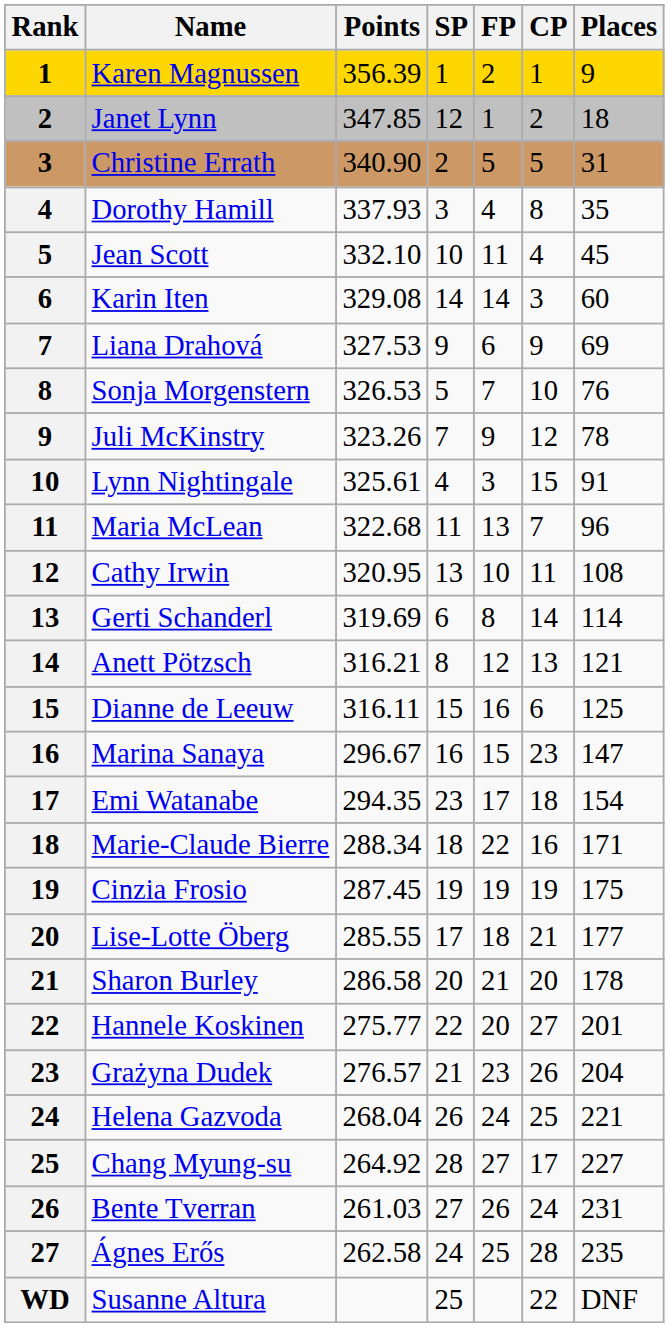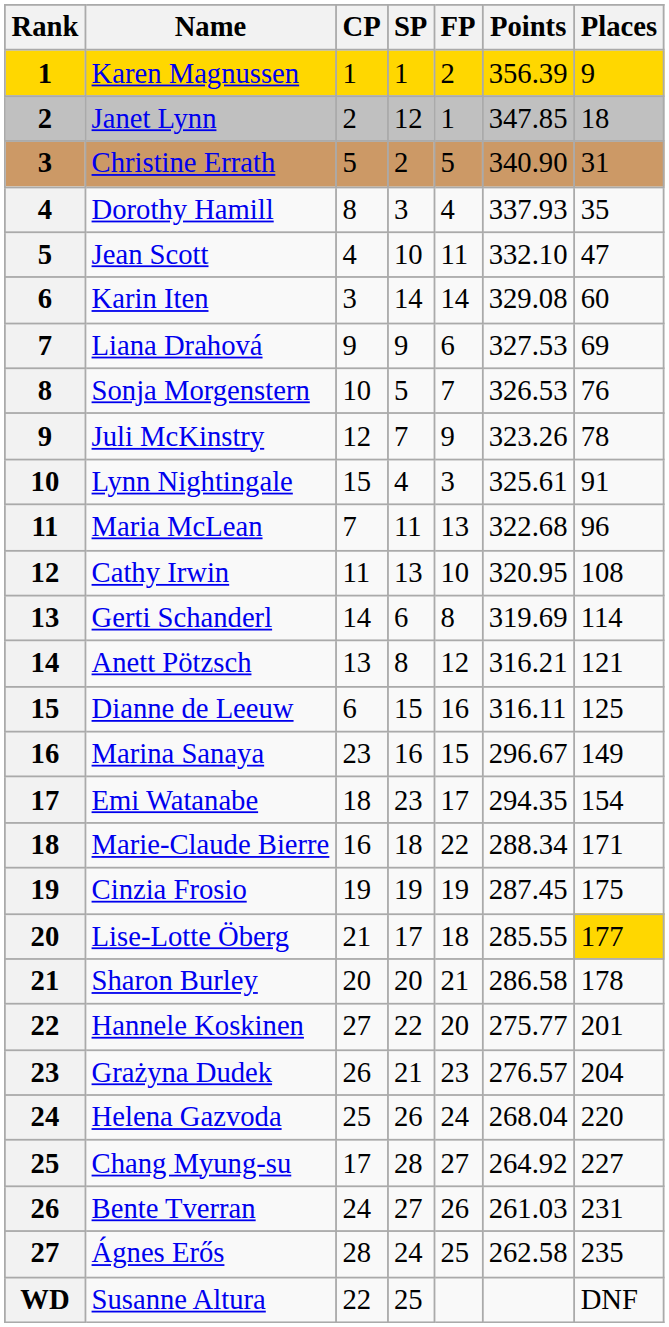columns swapped: CP <-> Points
Jean Scott | Places: 45 -> 47
Marina Sanaya | Places: 147 -> 149
Lise-Lotte Öberg | Places: no background -> gold background
Helena Gazvoda | Places: 221 -> 220
